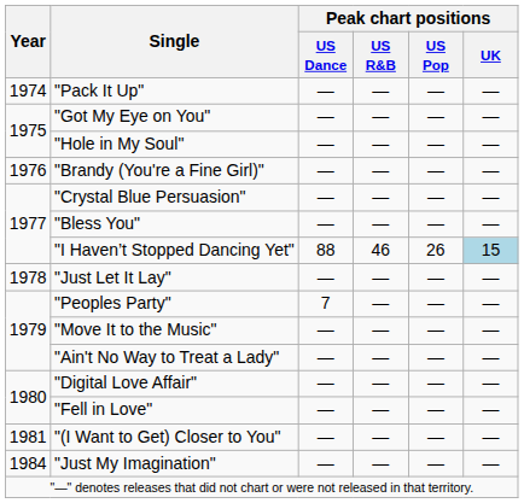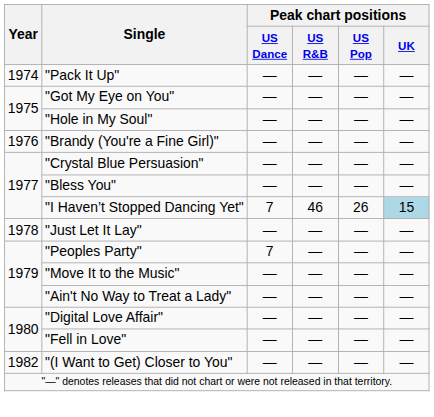"I Haven’t Stopped Dancing Yet" | Peak chart positions / US Dance: 88 -> 7
"(I Want to Get) Closer to You" | Year: 1981 -> 1982
- row: 1984 | "Just My Imagination" | ― | ― | ― | ―
